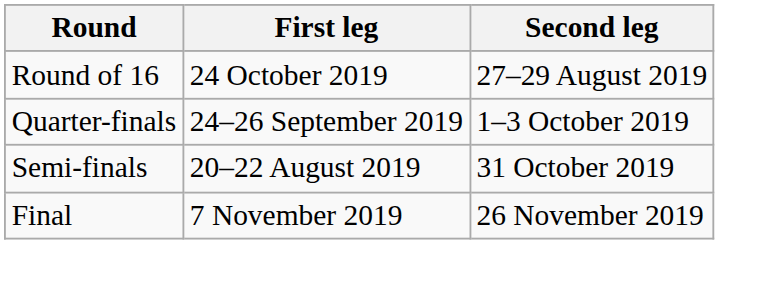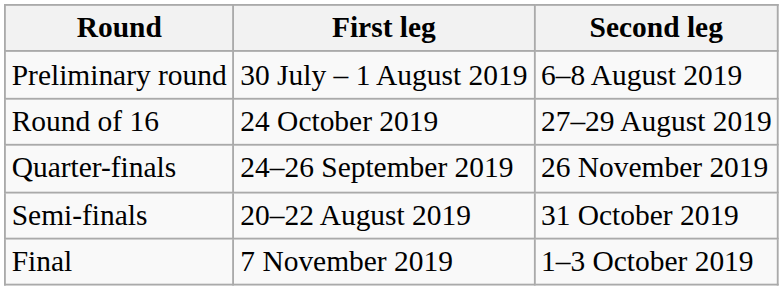+ row: Preliminary round | 30 July – 1 August 2019 | 6–8 August 2019
Quarter-finals | Second leg: 1–3 October 2019 -> 26 November 2019
Final | Second leg: 26 November 2019 -> 1–3 October 2019
